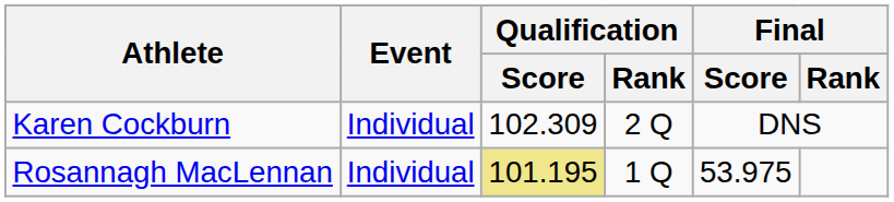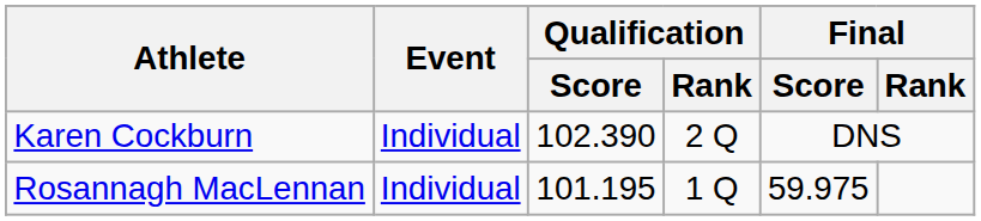Karen Cockburn | Qualification / Score: 102.309 -> 102.390
Rosannagh MacLennan | Qualification / Score: khaki background -> no background
Rosannagh MacLennan | Final / Score: 53.975 -> 59.975
